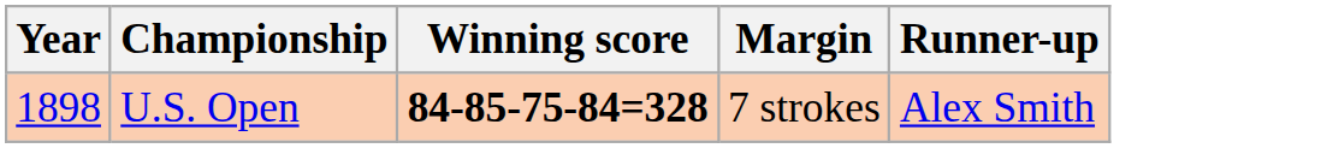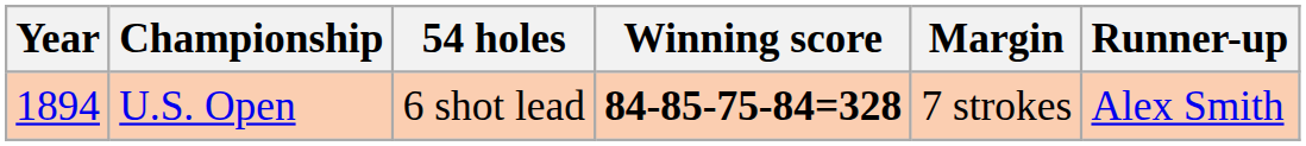+ column: 54 holes | 6 shot lead
U.S. Open | Year: 1898 -> 1894
